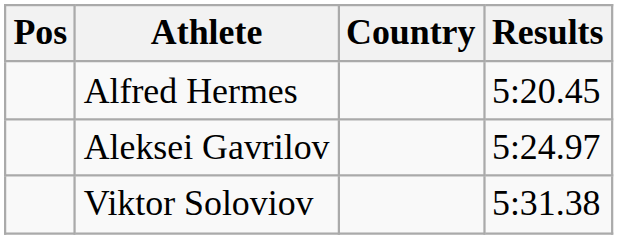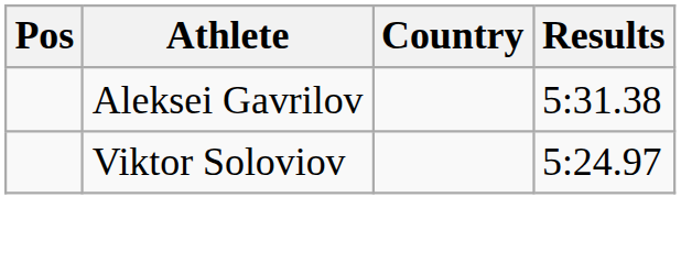- row: Alfred Hermes | 5:20.45
Aleksei Gavrilov | Results: 5:24.97 -> 5:31.38
Viktor Soloviov | Results: 5:31.38 -> 5:24.97
